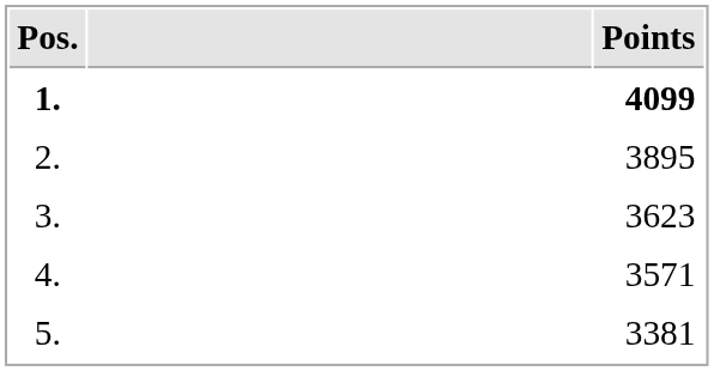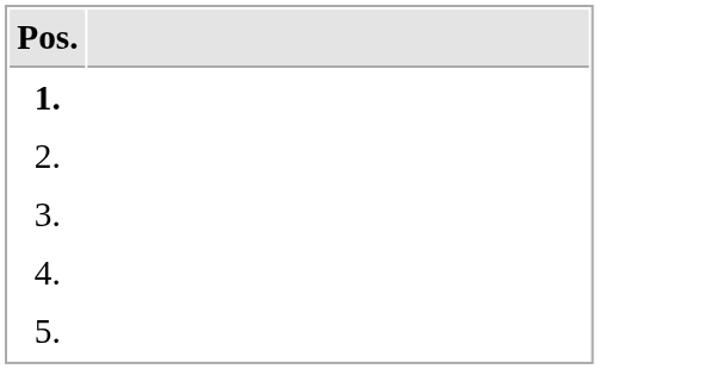- column: Points | 4099 | 3895 | 3623 | 3571 | 3381
